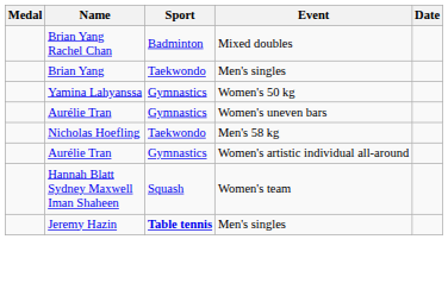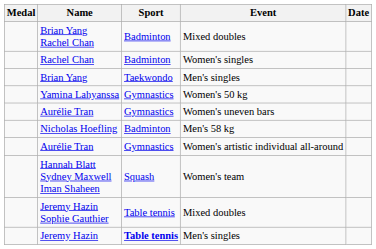+ row: Rachel Chan | Badminton | Women's singles
Nicholas Hoefling | Sport: Taekwondo -> Badminton
+ row: Jeremy Hazin Sophie Gauthier | Table tennis | Mixed doubles
